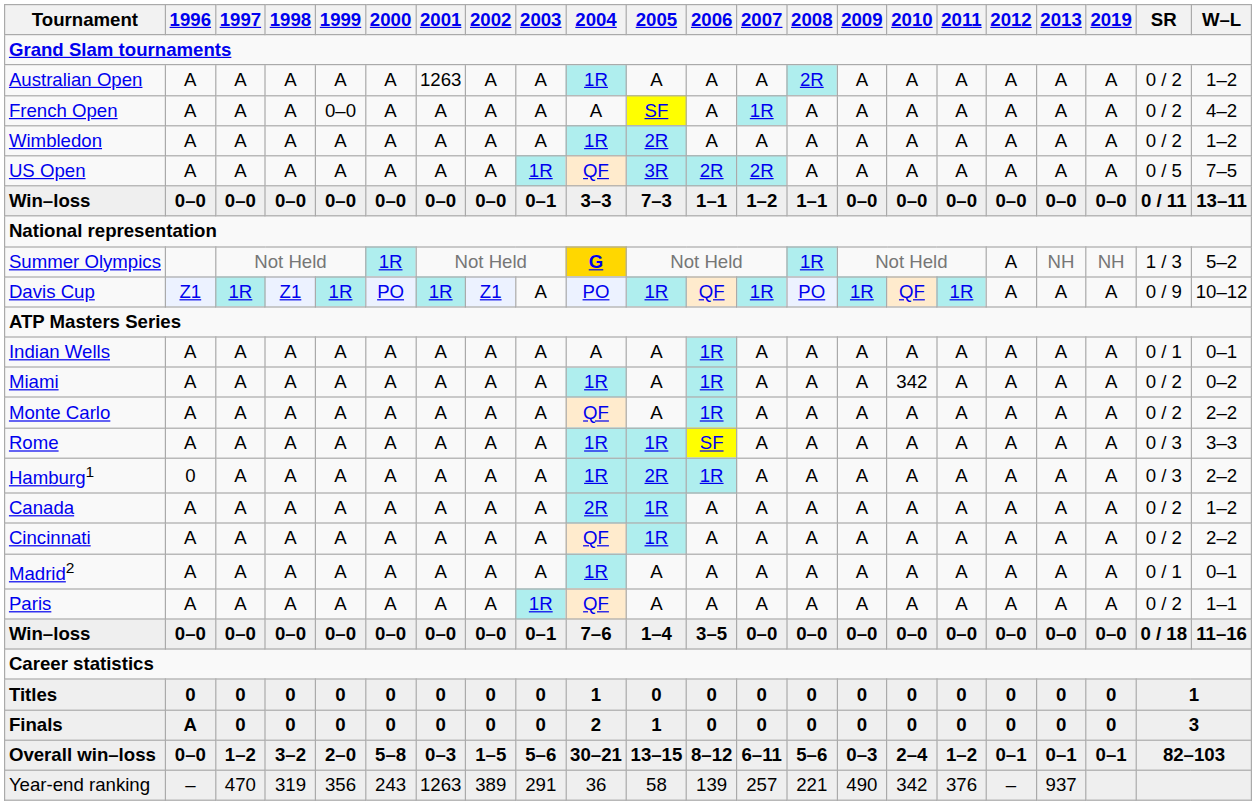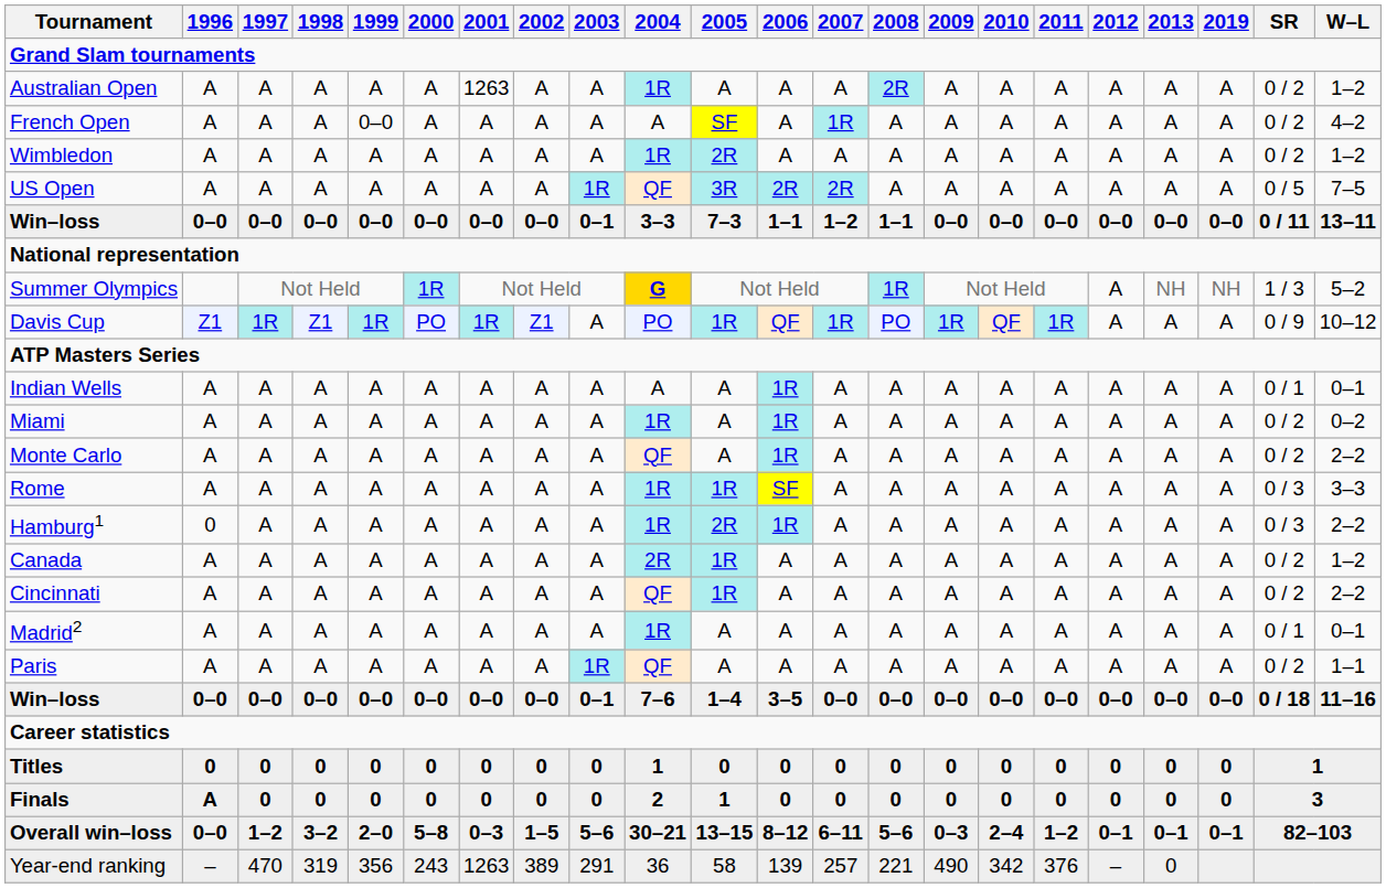Miami | 2010: 342 -> A
Year-end ranking | 2013: 937 -> 0
